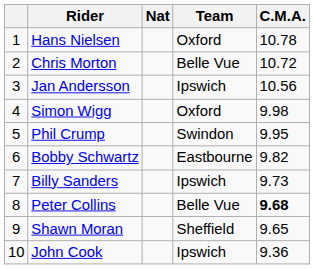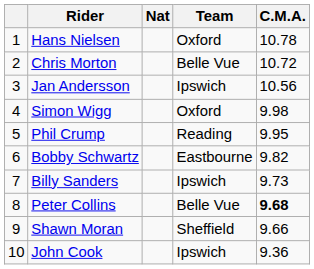Phil Crump | Team: Swindon -> Reading
Shawn Moran | C.M.A.: 9.65 -> 9.66
